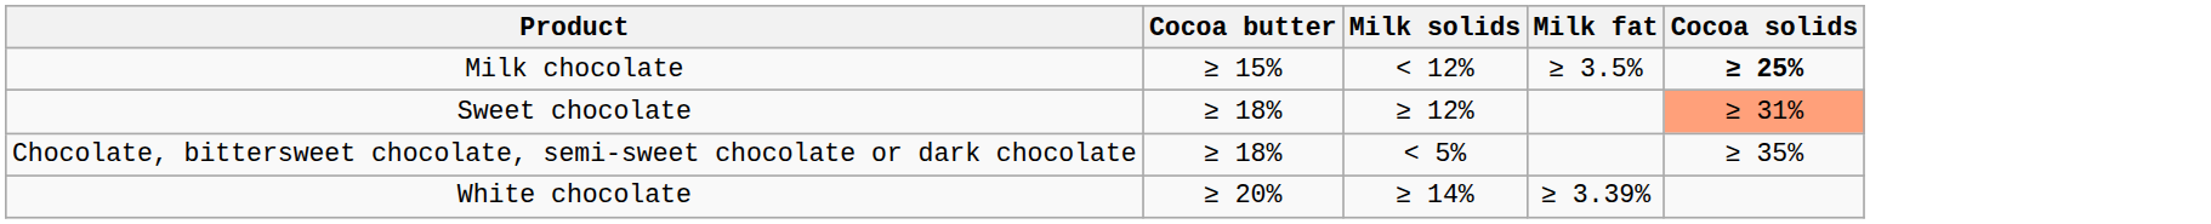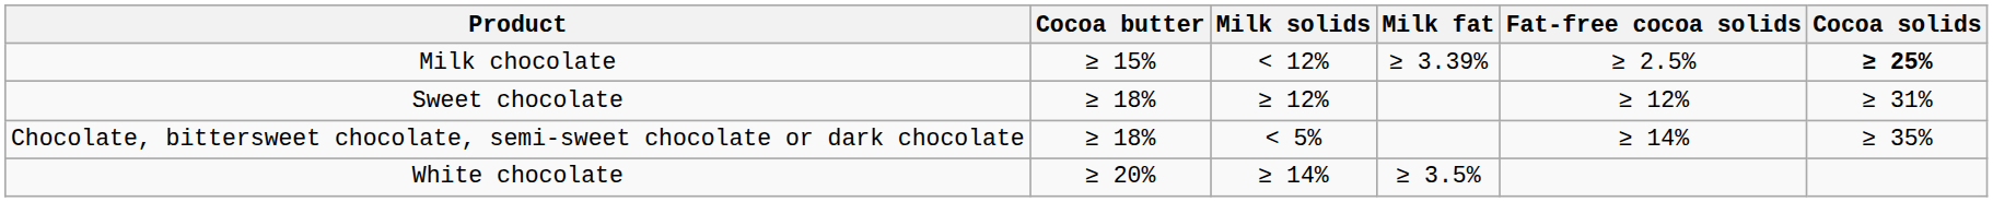+ column: Fat-free cocoa solids | ≥ 2.5% | ≥ 12% | ≥ 14%
Milk chocolate | Milk fat: ≥ 3.5% -> ≥ 3.39%
Sweet chocolate | Cocoa solids: lightsalmon background -> no background
White chocolate | Milk fat: ≥ 3.39% -> ≥ 3.5%
